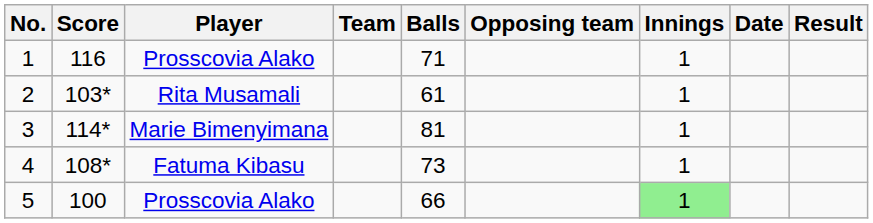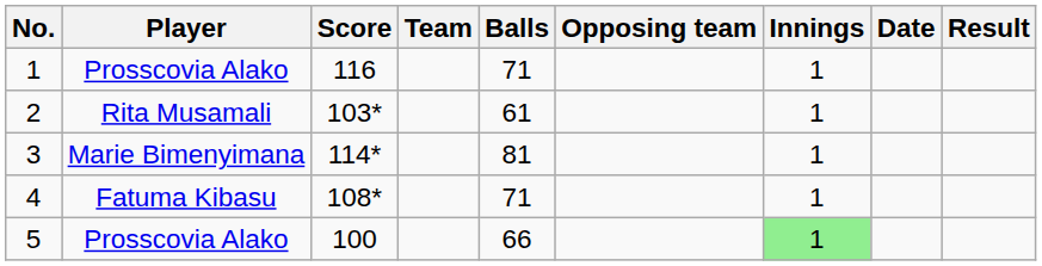columns swapped: Score <-> Player
4 | Balls: 73 -> 71
